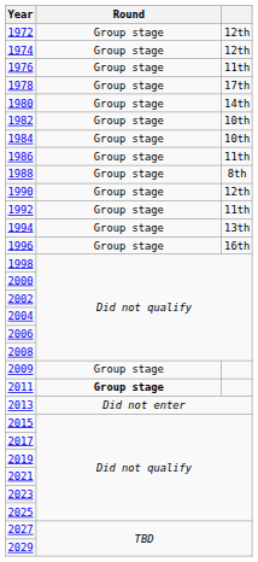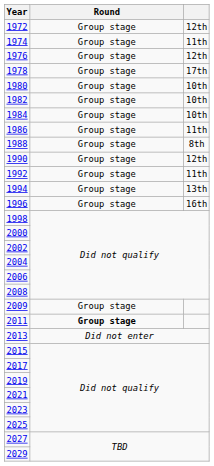1974 | column 3: 12th -> 11th
1976 | column 3: 11th -> 12th
1980 | column 3: 14th -> 10th
